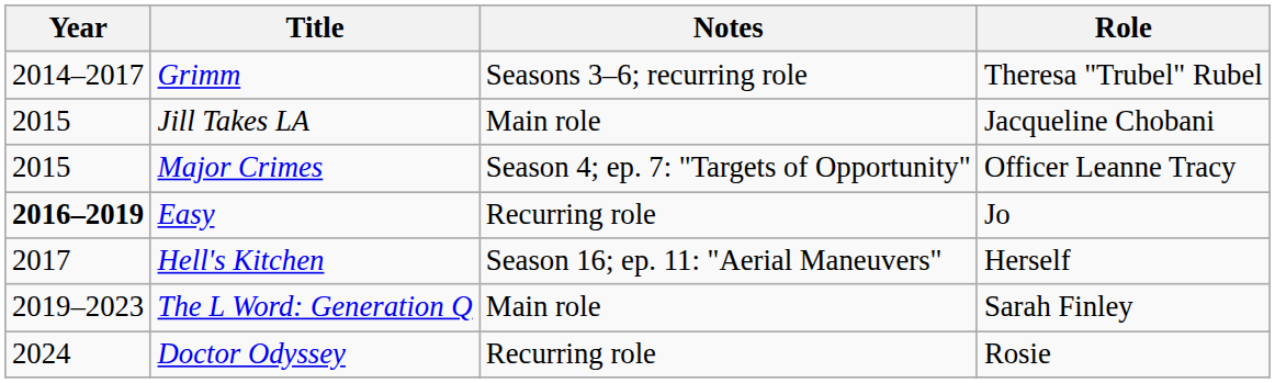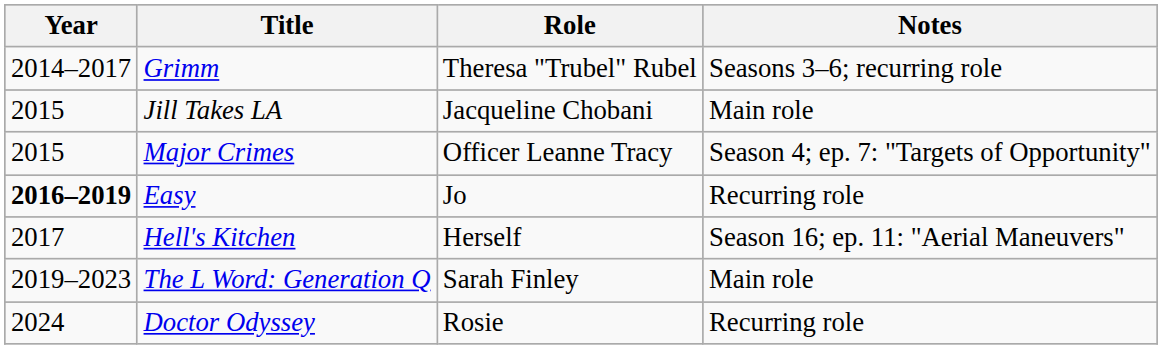columns swapped: Role <-> Notes
